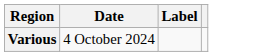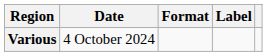+ column: Format
